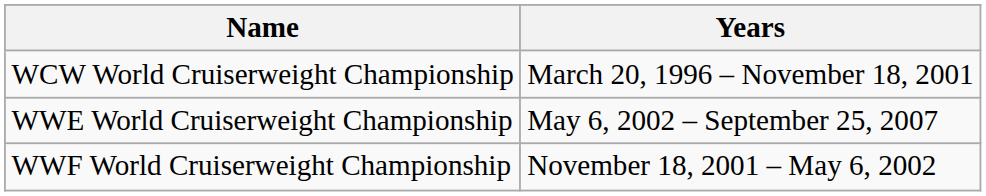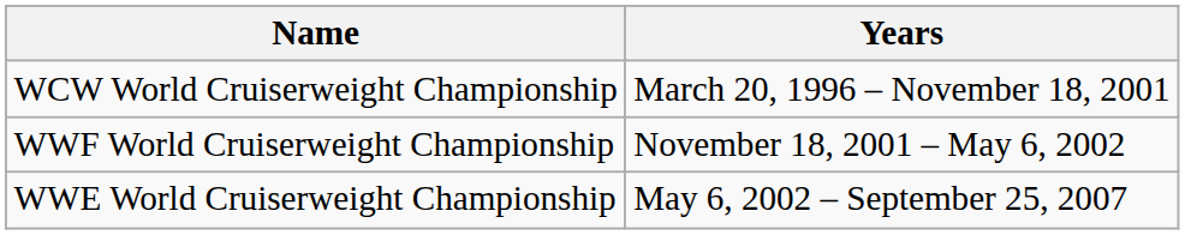rows swapped: WWF World Cruiserweight Championship <-> WWE World Cruiserweight Championship
